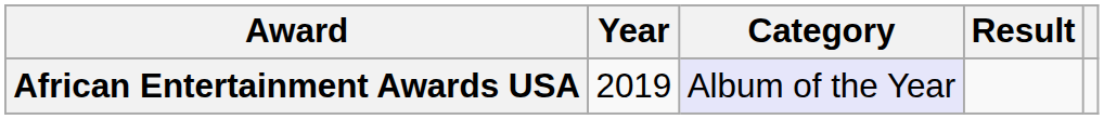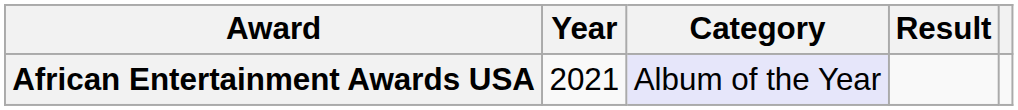African Entertainment Awards USA | Year: 2019 -> 2021
